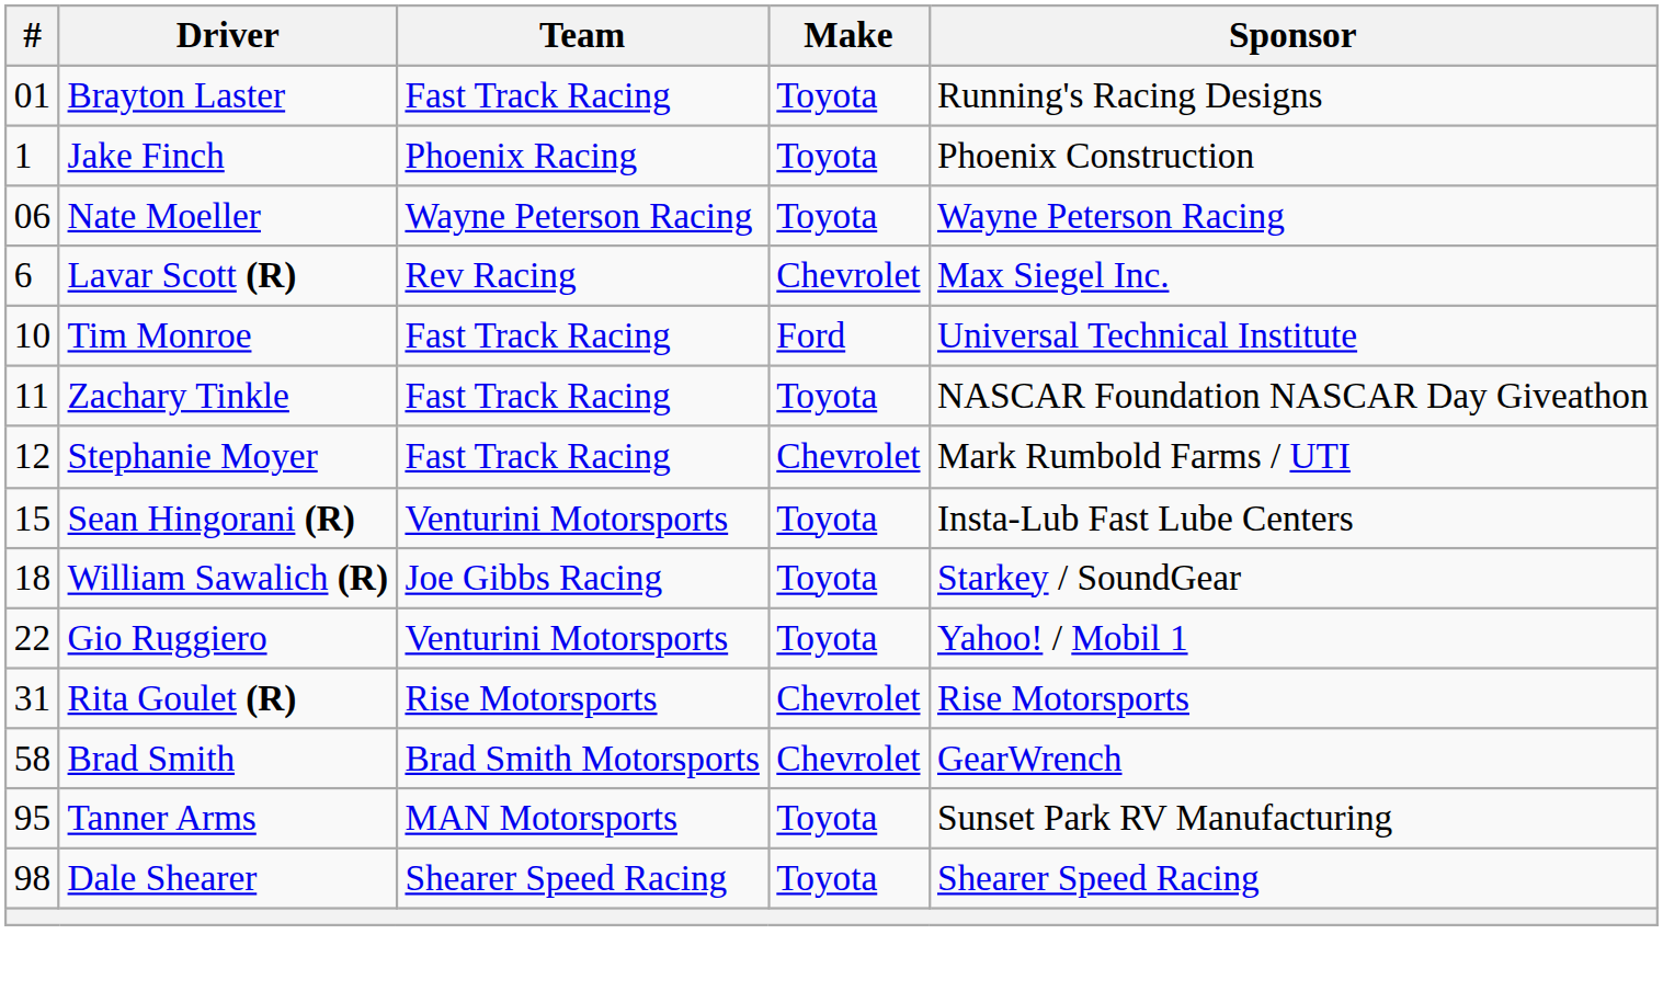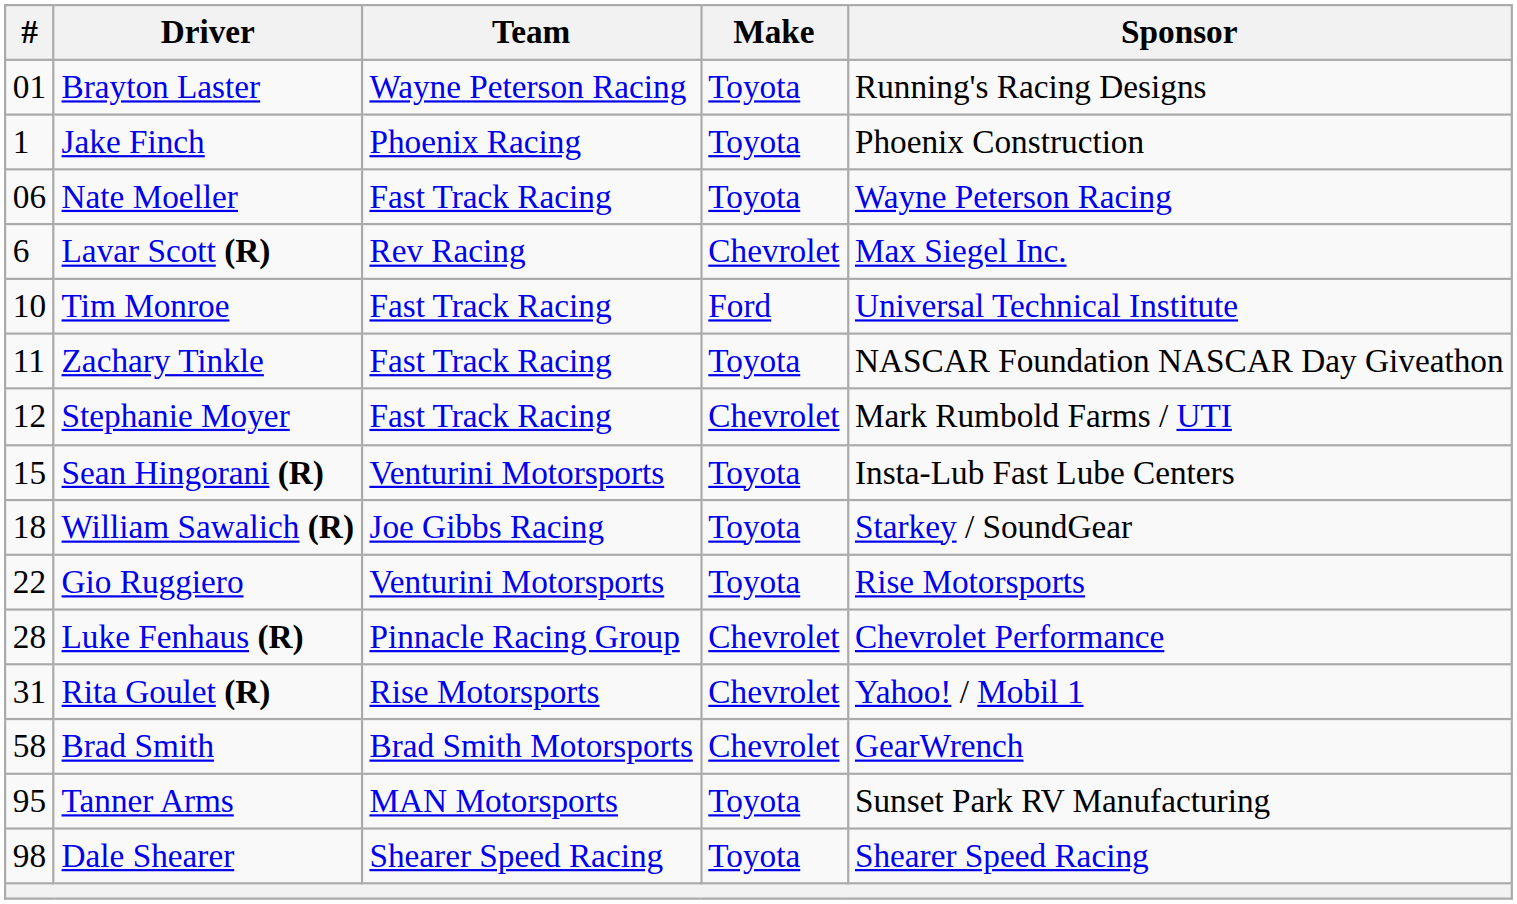Brayton Laster | Team: Fast Track Racing -> Wayne Peterson Racing
Nate Moeller | Team: Wayne Peterson Racing -> Fast Track Racing
Gio Ruggiero | Sponsor: Yahoo! / Mobil 1 -> Rise Motorsports
+ row: 28 | Luke Fenhaus (R) | Pinnacle Racing Group | Chevrolet | Chevrolet Performance
Rita Goulet (R) | Sponsor: Rise Motorsports -> Yahoo! / Mobil 1
